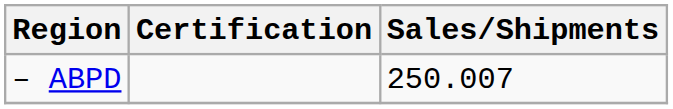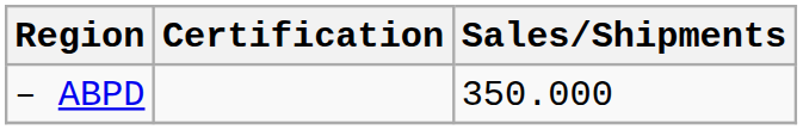– ABPD | Sales/Shipments: 250.007 -> 350.000
